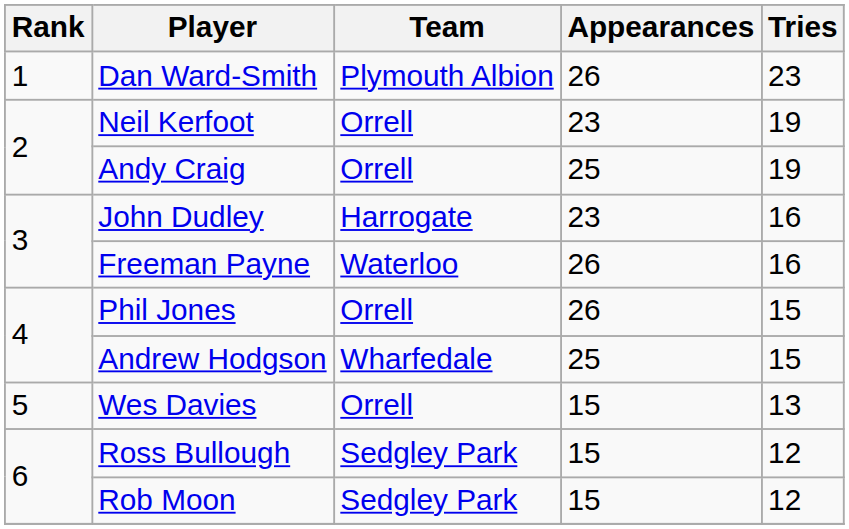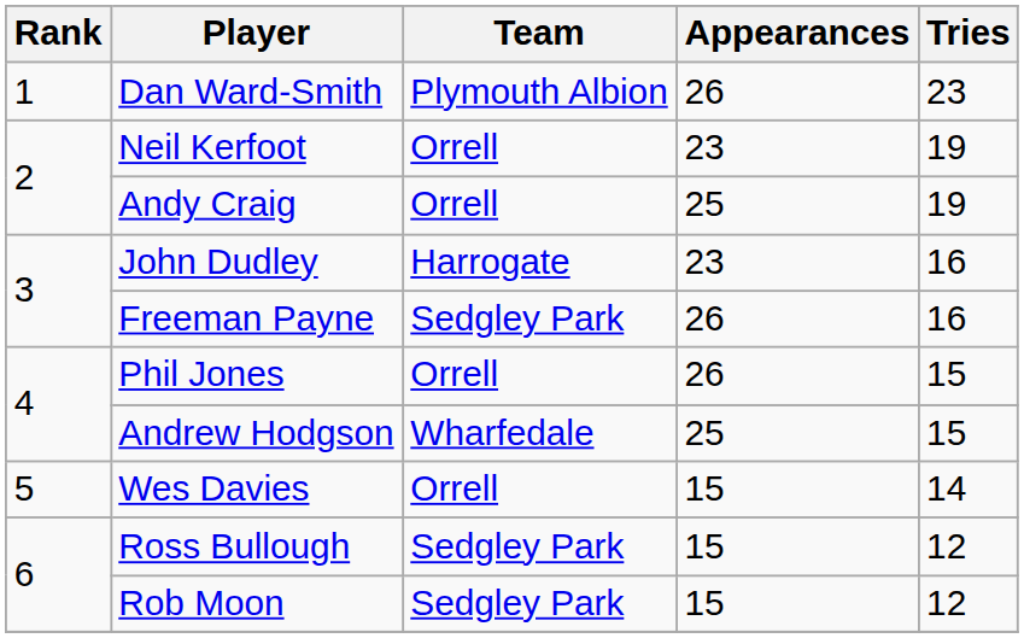Freeman Payne | Team: Waterloo -> Sedgley Park
Wes Davies | Tries: 13 -> 14
